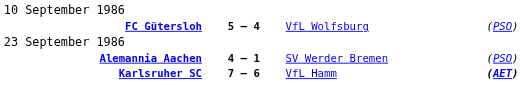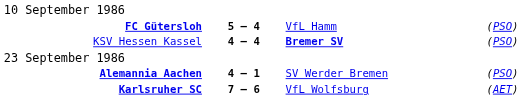FC Gütersloh | column 3: VfL Wolfsburg -> VfL Hamm
+ row: KSV Hessen Kassel | 4 – 4 | Bremer SV | (PSO)
Karlsruher SC | column 3: VfL Hamm -> VfL Wolfsburg
Karlsruher SC | column 4: bold -> normal
